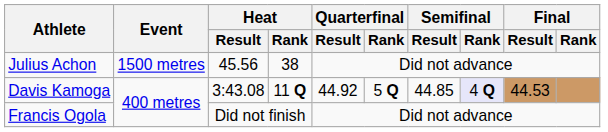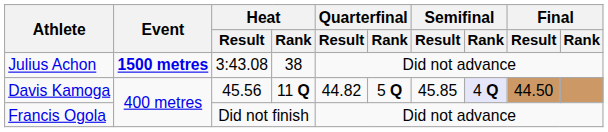Julius Achon | Event: normal -> bold
Julius Achon | Heat / Result: 45.56 -> 3:43.08
Davis Kamoga | Heat / Result: 3:43.08 -> 45.56
Davis Kamoga | Quarterfinal / Result: 44.92 -> 44.82
Davis Kamoga | Semifinal / Result: 44.85 -> 45.85
Davis Kamoga | Final / Result: 44.53 -> 44.50
